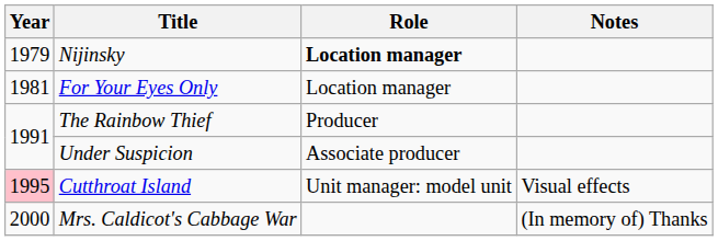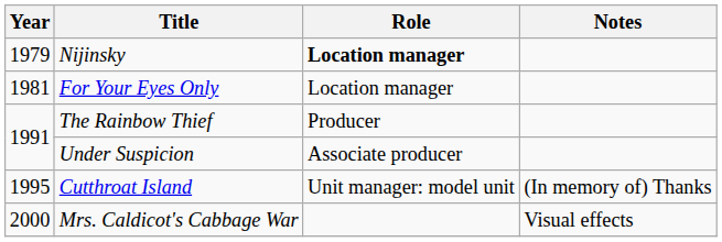Cutthroat Island | Year: pink background -> no background
Cutthroat Island | Notes: Visual effects -> (In memory of) Thanks
Mrs. Caldicot's Cabbage War | Notes: (In memory of) Thanks -> Visual effects
